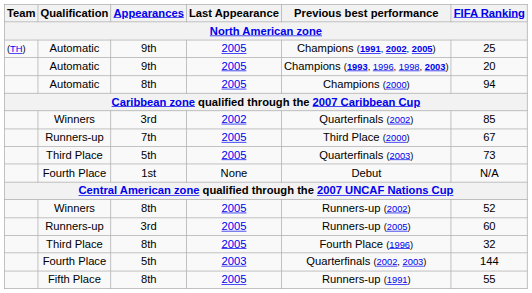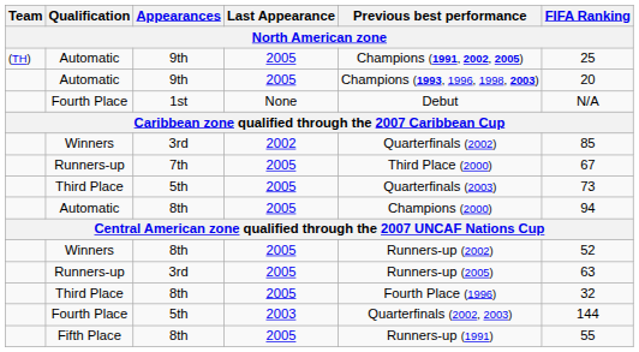rows swapped: Automatic / 8th <-> Fourth Place / 1st
Runners-up / 3rd | FIFA Ranking: 60 -> 63
